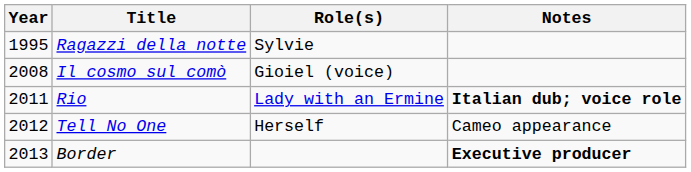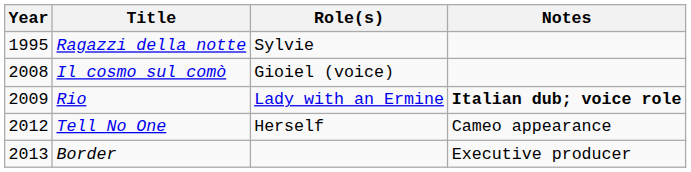Rio | Year: 2011 -> 2009
Border | Notes: bold -> normal
